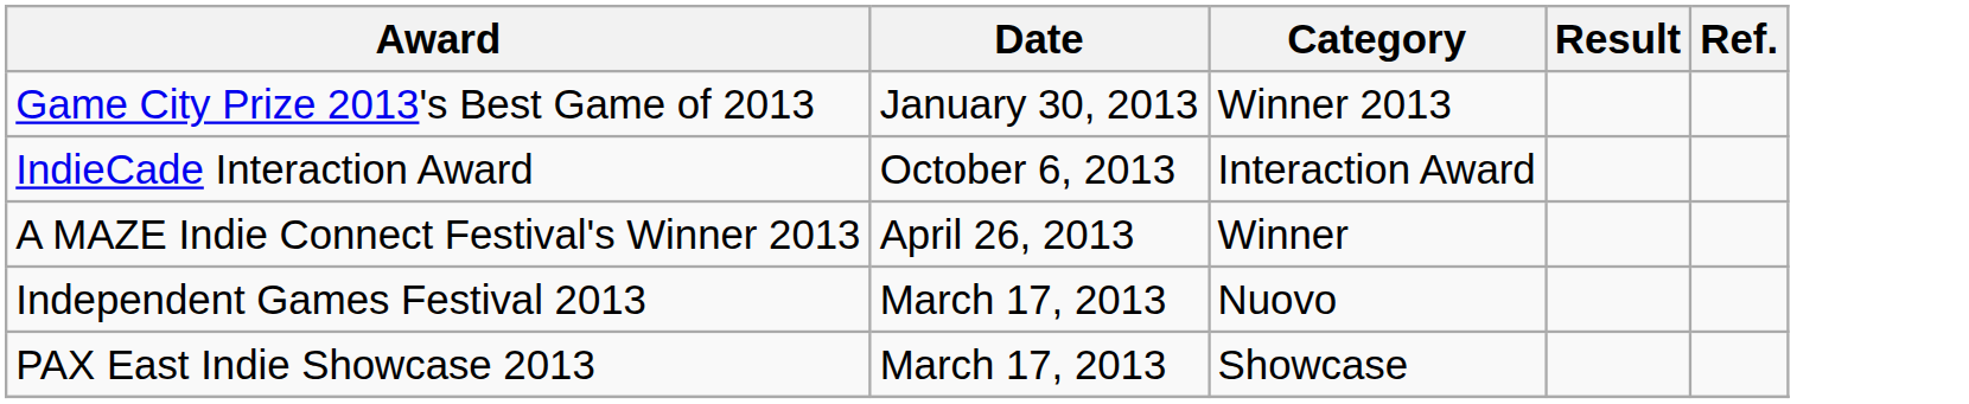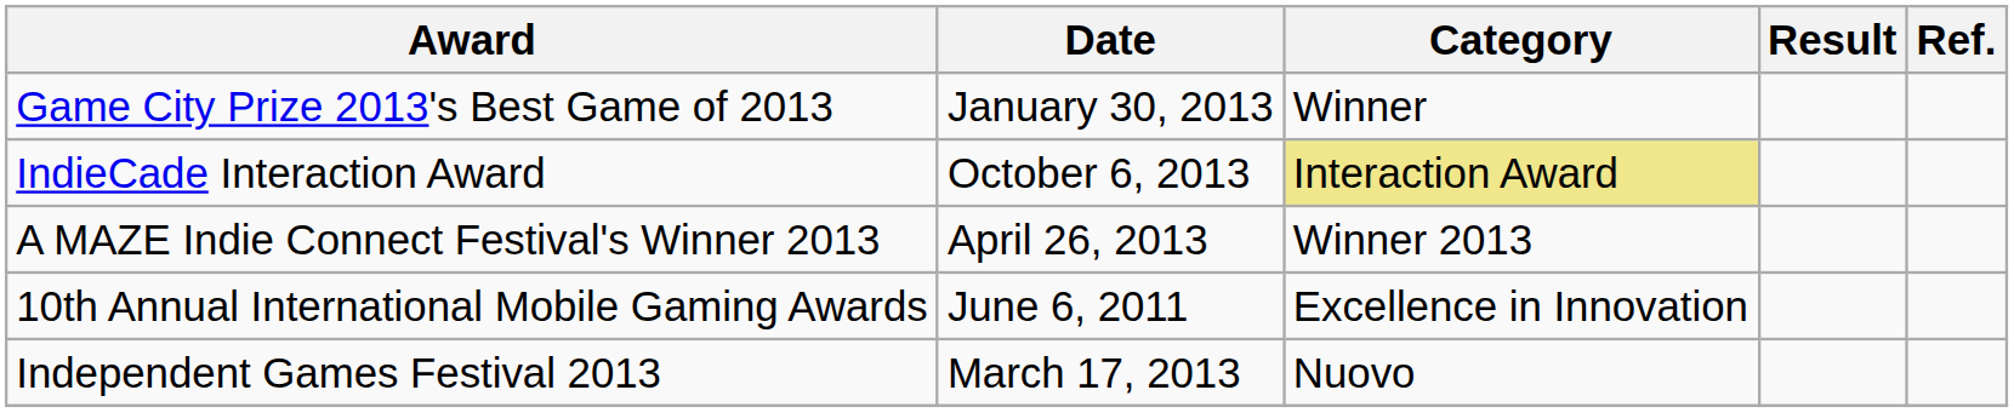Game City Prize 2013's Best Game of 2013 | Category: Winner 2013 -> Winner
IndieCade Interaction Award | Category: no background -> khaki background
A MAZE Indie Connect Festival's Winner 2013 | Category: Winner -> Winner 2013
+ row: 10th Annual International Mobile Gaming Awards | June 6, 2011 | Excellence in Innovation
- row: PAX East Indie Showcase 2013 | March 17, 2013 | Showcase
